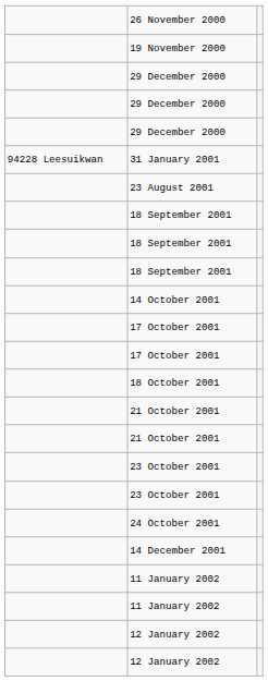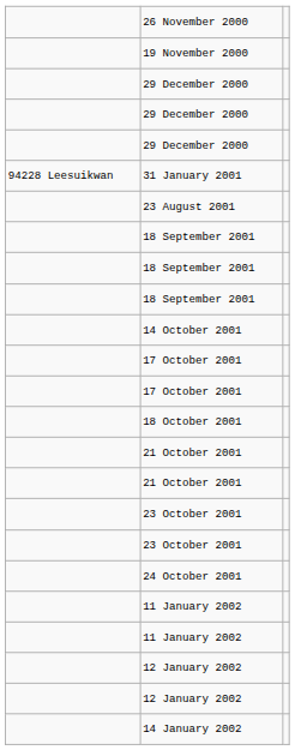- row: 14 December 2001
+ row: 14 January 2002
